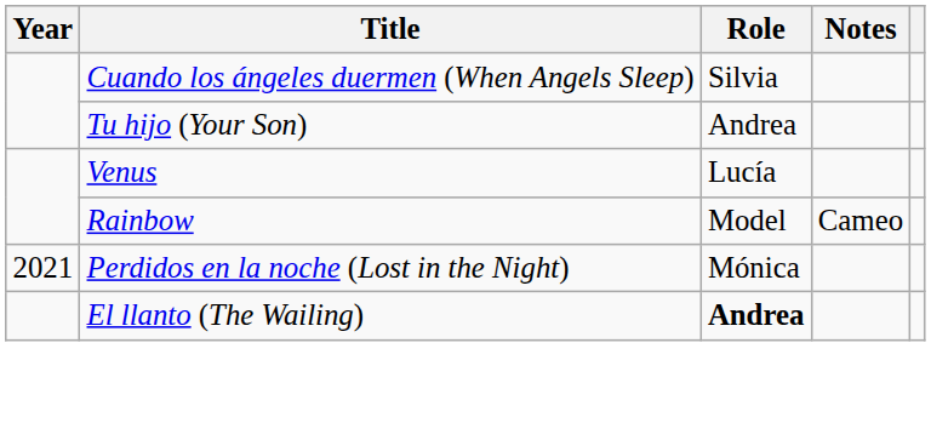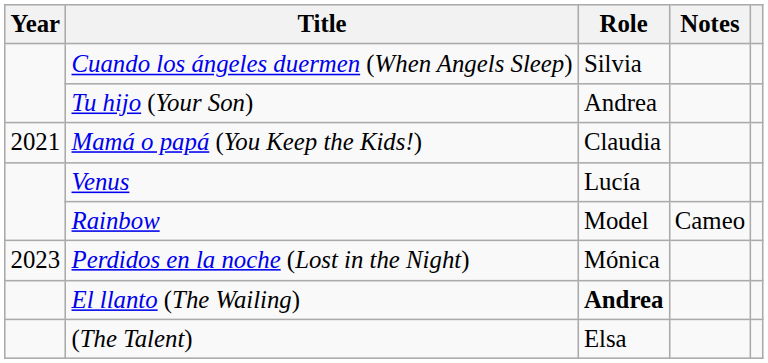+ row: 2021 | Mamá o papá (You Keep the Kids!) | Claudia
Perdidos en la noche (Lost in the Night) | Year: 2021 -> 2023
+ row: (The Talent) | Elsa
